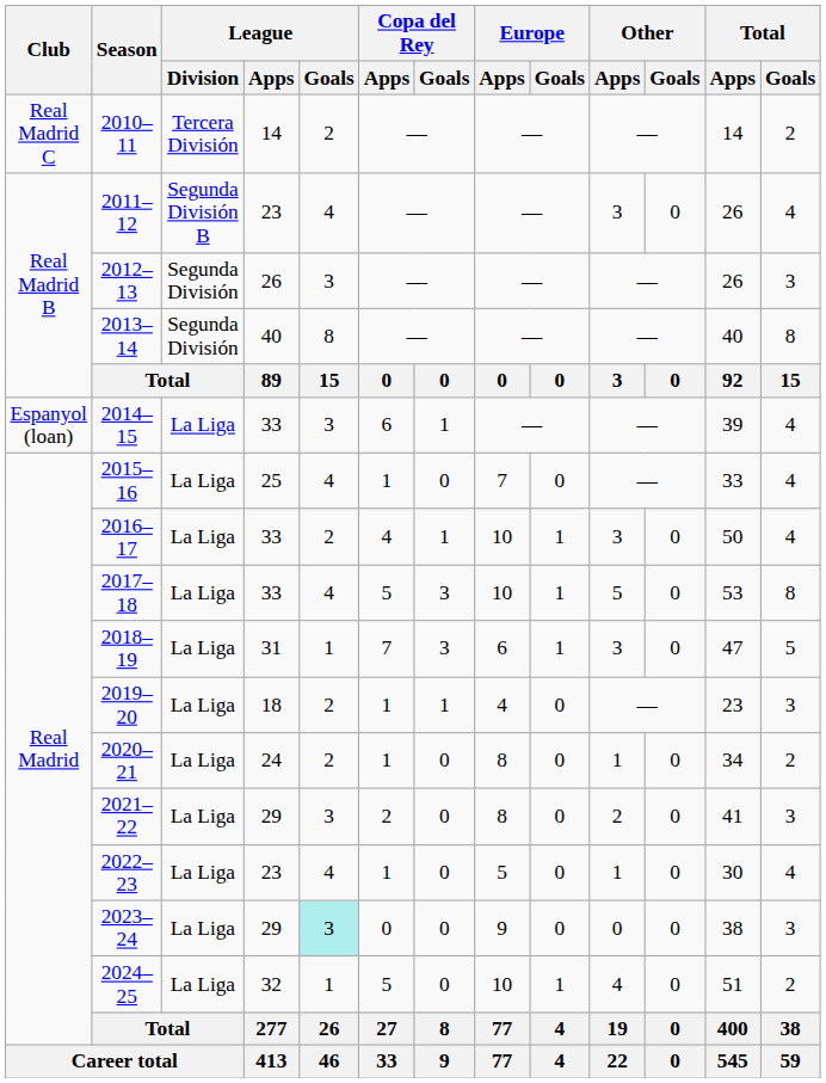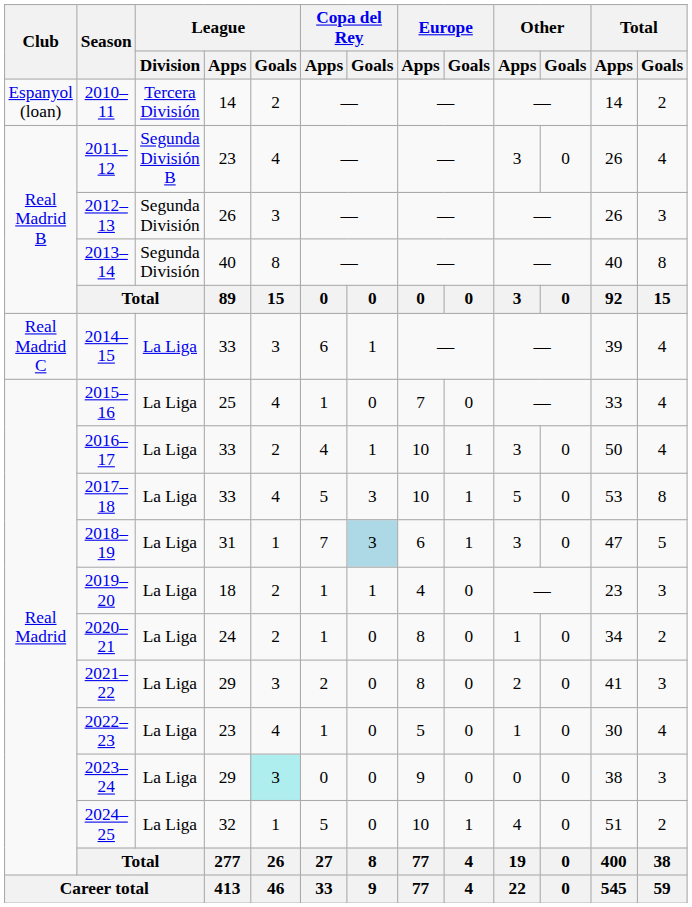2010–11 | Club: Real Madrid C -> Espanyol (loan)
2014–15 | Club: Espanyol (loan) -> Real Madrid C
2018–19 | Copa del Rey / Goals: no background -> lightblue background
